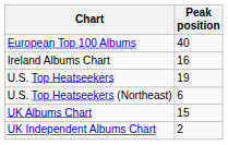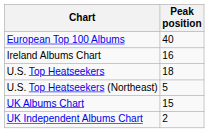U.S. Top Heatseekers | Peak position: 19 -> 18
U.S. Top Heatseekers (Northeast) | Peak position: 6 -> 5
